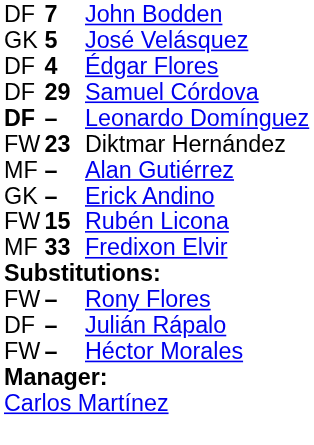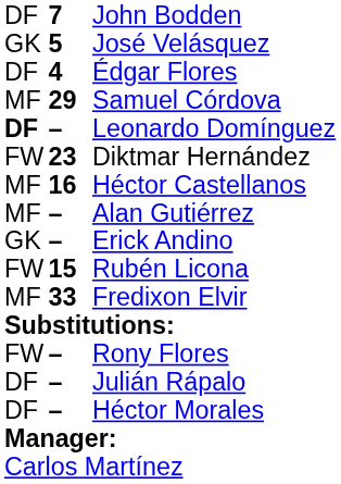Samuel Córdova | column 1: DF -> MF
+ row: MF | 16 | Héctor Castellanos
Héctor Morales | column 1: FW -> DF
